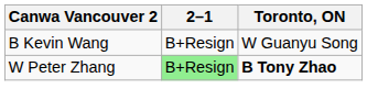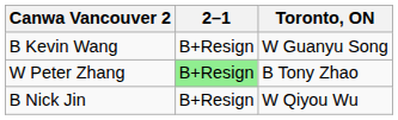W Peter Zhang | Toronto, ON: bold -> normal
+ row: B Nick Jin | B+Resign | W Qiyou Wu
